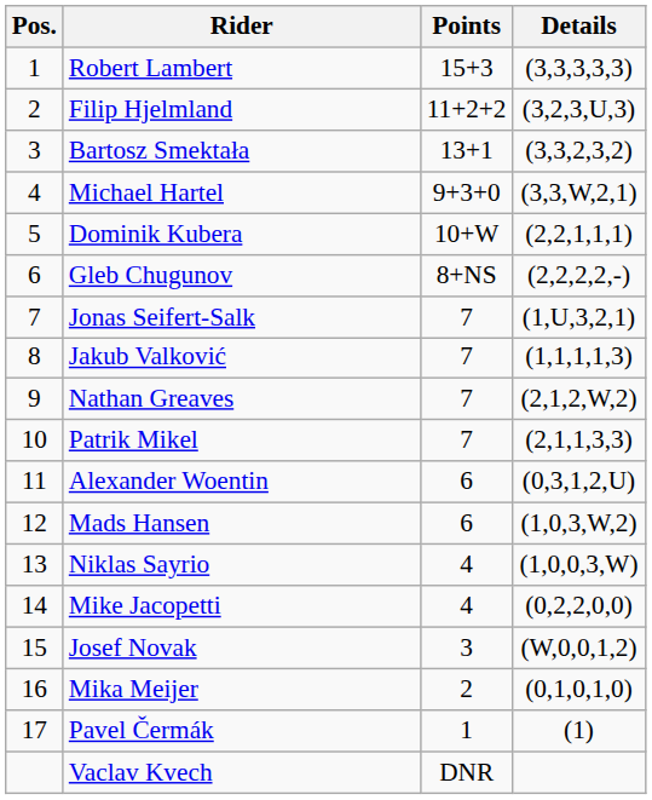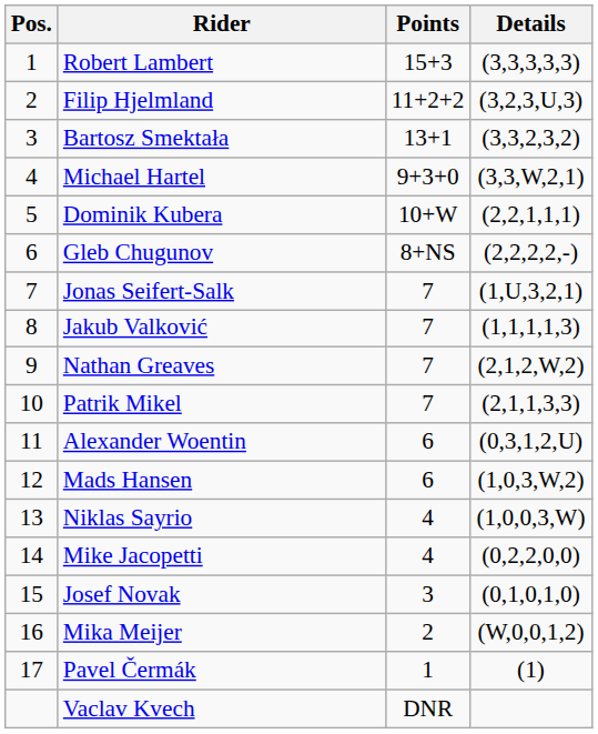Josef Novak | Details: (W,0,0,1,2) -> (0,1,0,1,0)
Mika Meijer | Details: (0,1,0,1,0) -> (W,0,0,1,2)
